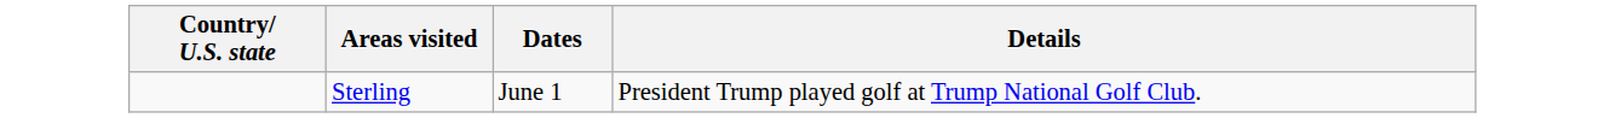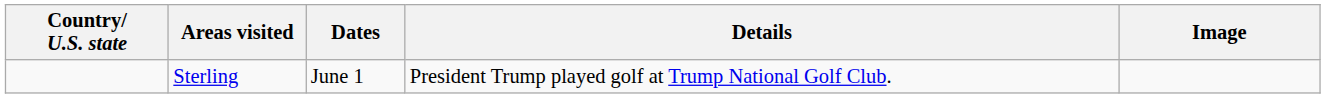+ column: Image
